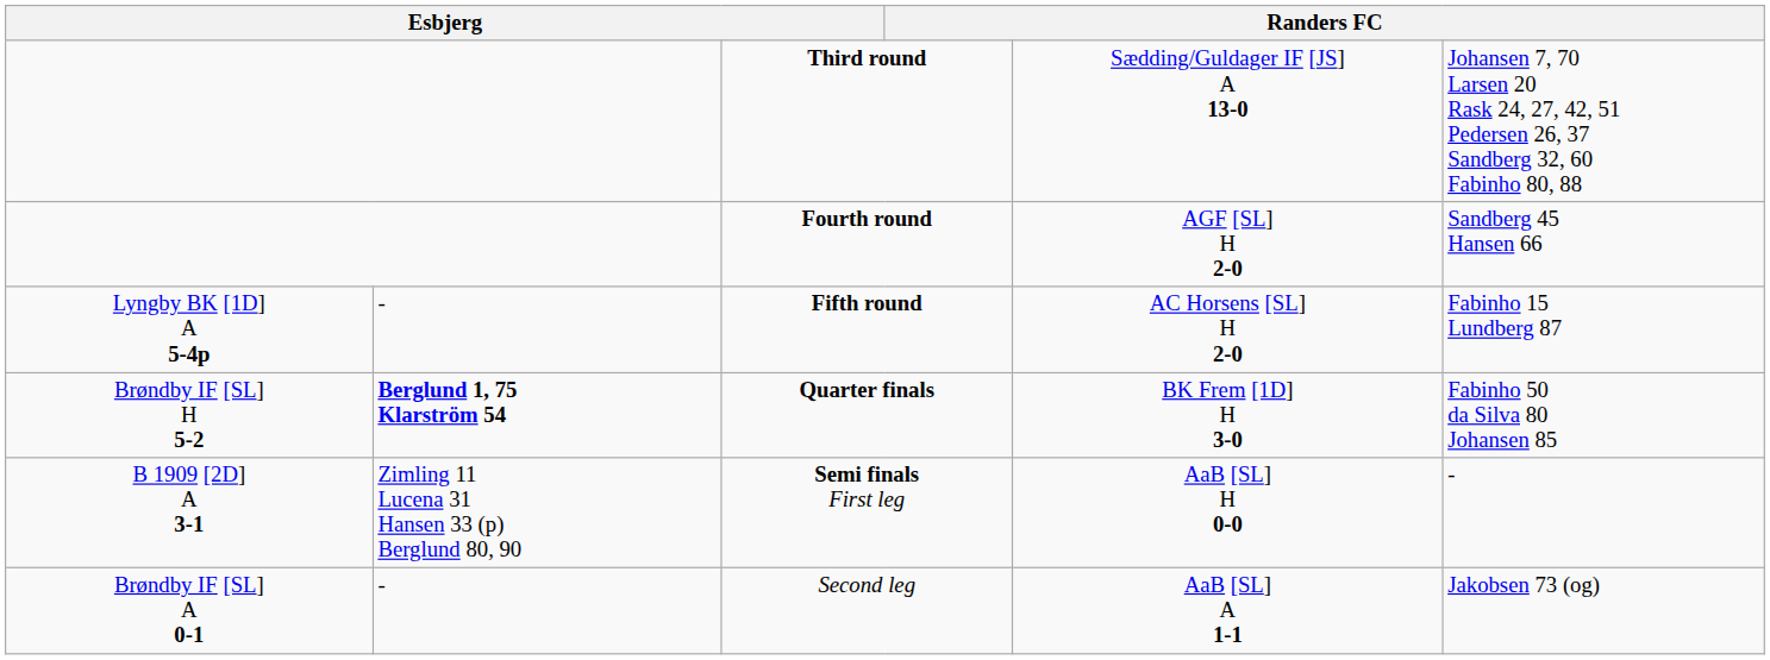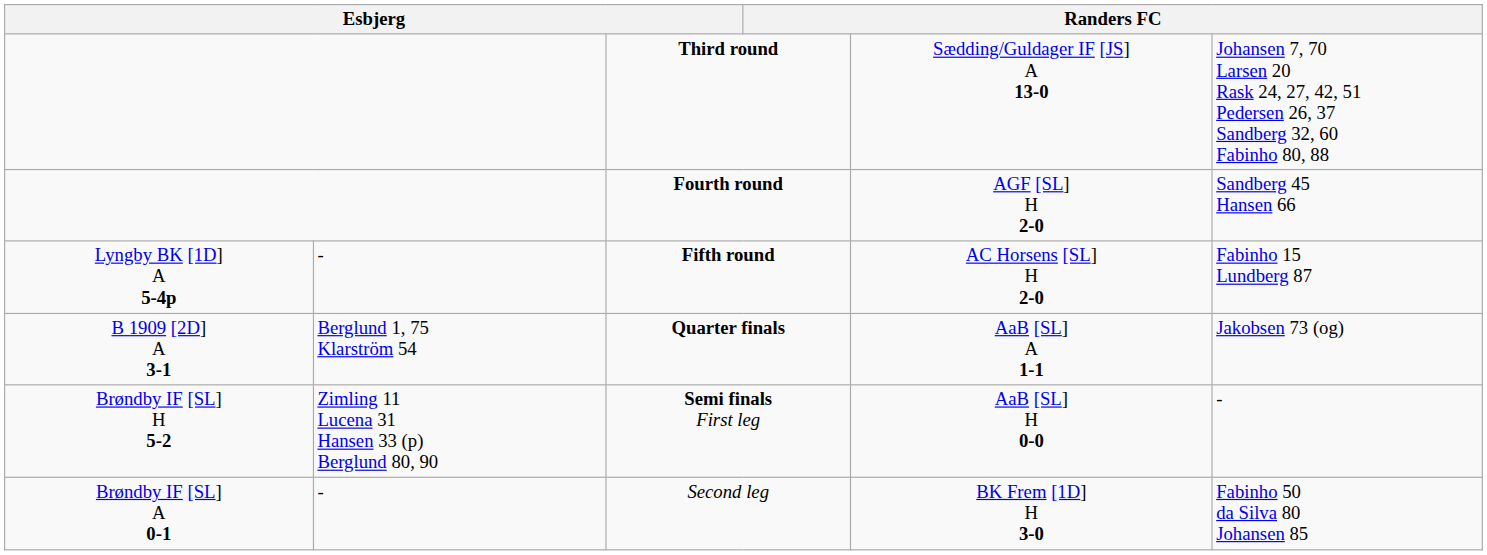Quarter finals | column 1: Brøndby IF [SL] H 5-2 -> B 1909 [2D] A 3-1
Quarter finals | column 2: bold -> normal
Quarter finals | column 5: BK Frem [1D] H 3-0 -> AaB [SL] A 1-1
Quarter finals | column 6: Fabinho 50 da Silva 80 Johansen 85 -> Jakobsen 73 (og)
Semi finals First leg | column 1: B 1909 [2D] A 3-1 -> Brøndby IF [SL] H 5-2
Second leg | column 5: AaB [SL] A 1-1 -> BK Frem [1D] H 3-0
Second leg | column 6: Jakobsen 73 (og) -> Fabinho 50 da Silva 80 Johansen 85
